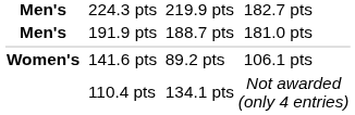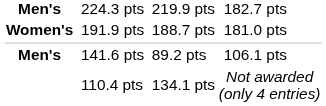191.9 pts | column 1: Men's -> Women's
141.6 pts | column 1: Women's -> Men's
